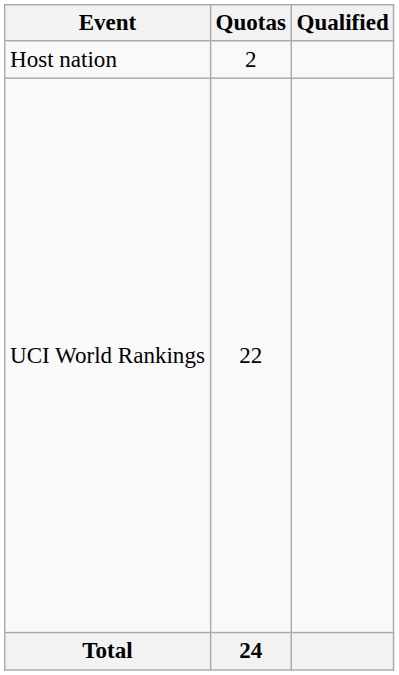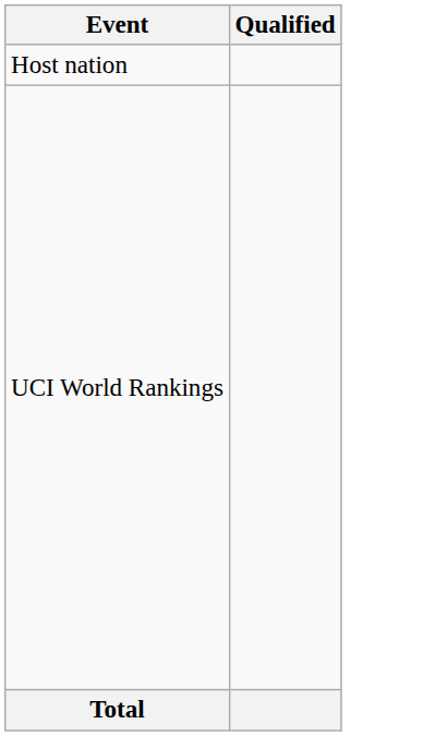- column: Quotas | 2 | 22 | 24
